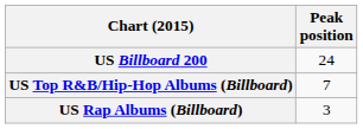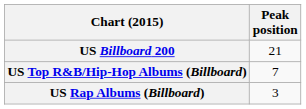US Billboard 200 | Peak position: 24 -> 21
